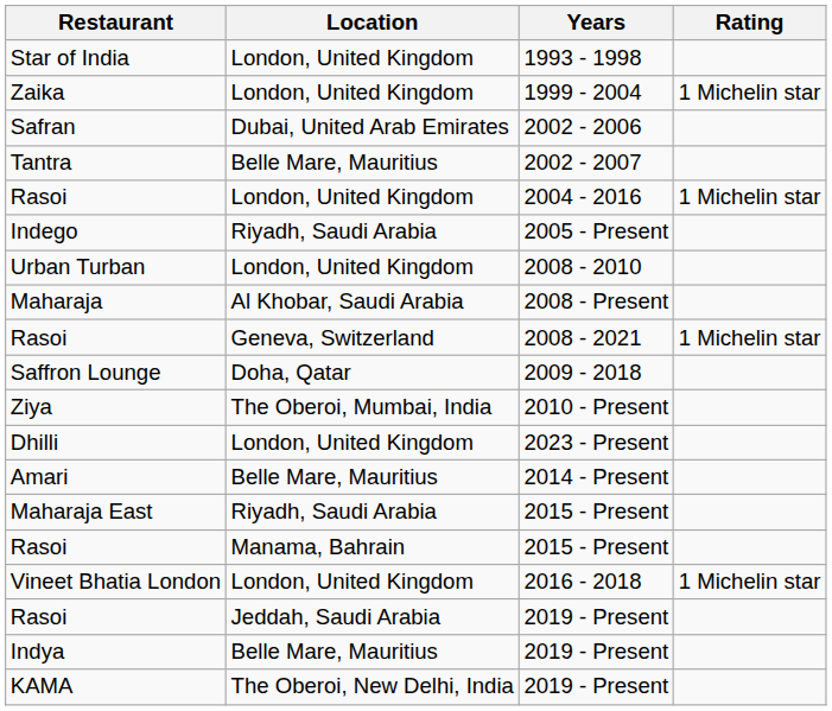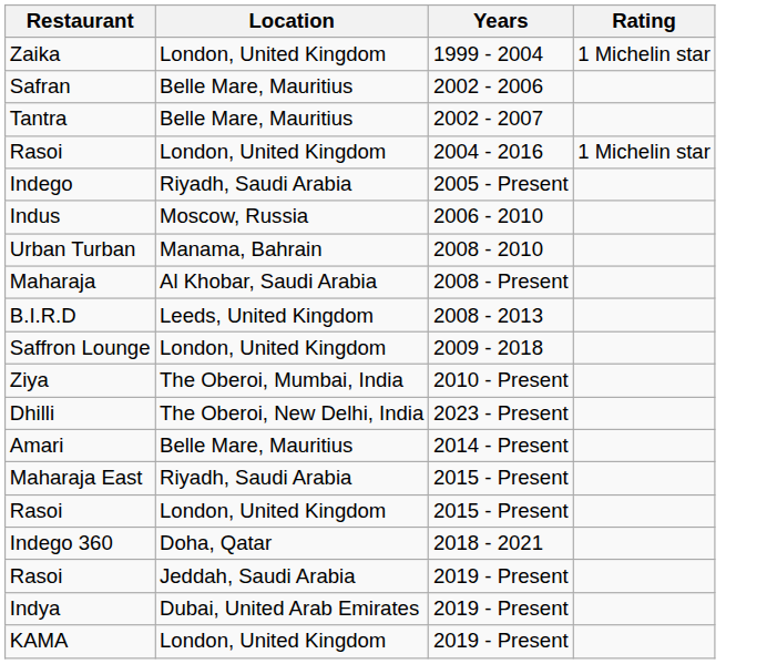- row: Star of India | London, United Kingdom | 1993 - 1998
Safran | Location: Dubai, United Arab Emirates -> Belle Mare, Mauritius
+ row: Indus | Moscow, Russia | 2006 - 2010
Urban Turban | Location: London, United Kingdom -> Manama, Bahrain
- row: Rasoi | Geneva, Switzerland | 2008 - 2021 | 1 Michelin star
+ row: B.I.R.D | Leeds, United Kingdom | 2008 - 2013
Saffron Lounge | Location: Doha, Qatar -> London, United Kingdom
Dhilli | Location: London, United Kingdom -> The Oberoi, New Delhi, India
Rasoi / 2015 - Present | Location: Manama, Bahrain -> London, United Kingdom
- row: Vineet Bhatia London | London, United Kingdom | 2016 - 2018 | 1 Michelin star
+ row: Indego 360 | Doha, Qatar | 2018 - 2021
Indya | Location: Belle Mare, Mauritius -> Dubai, United Arab Emirates
KAMA | Location: The Oberoi, New Delhi, India -> London, United Kingdom
